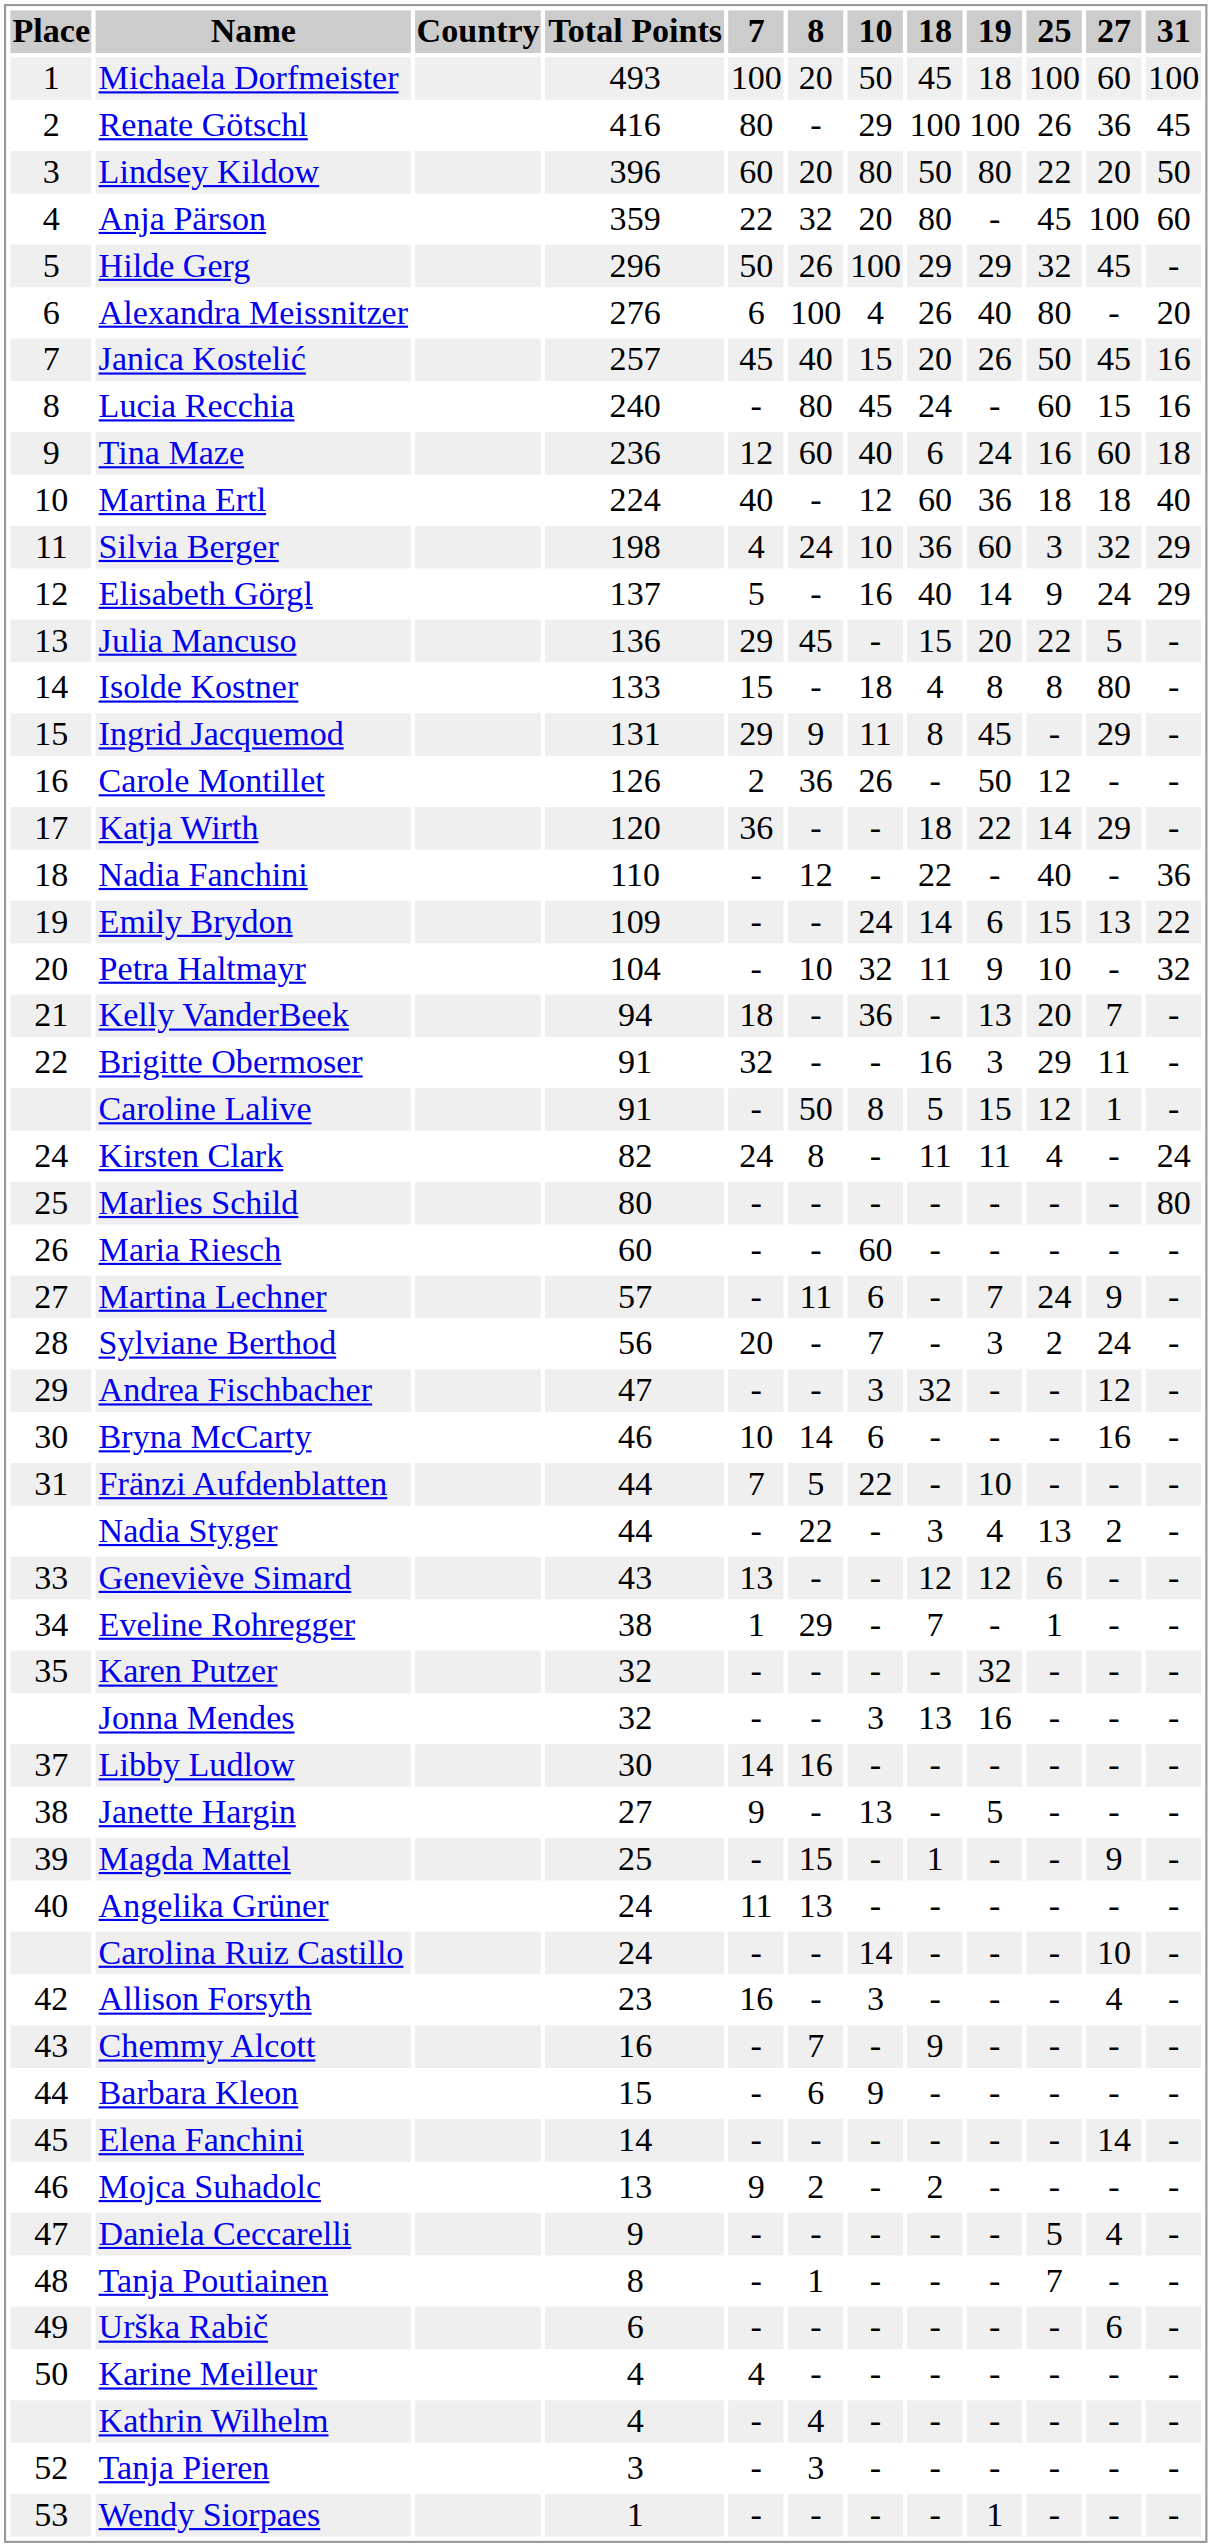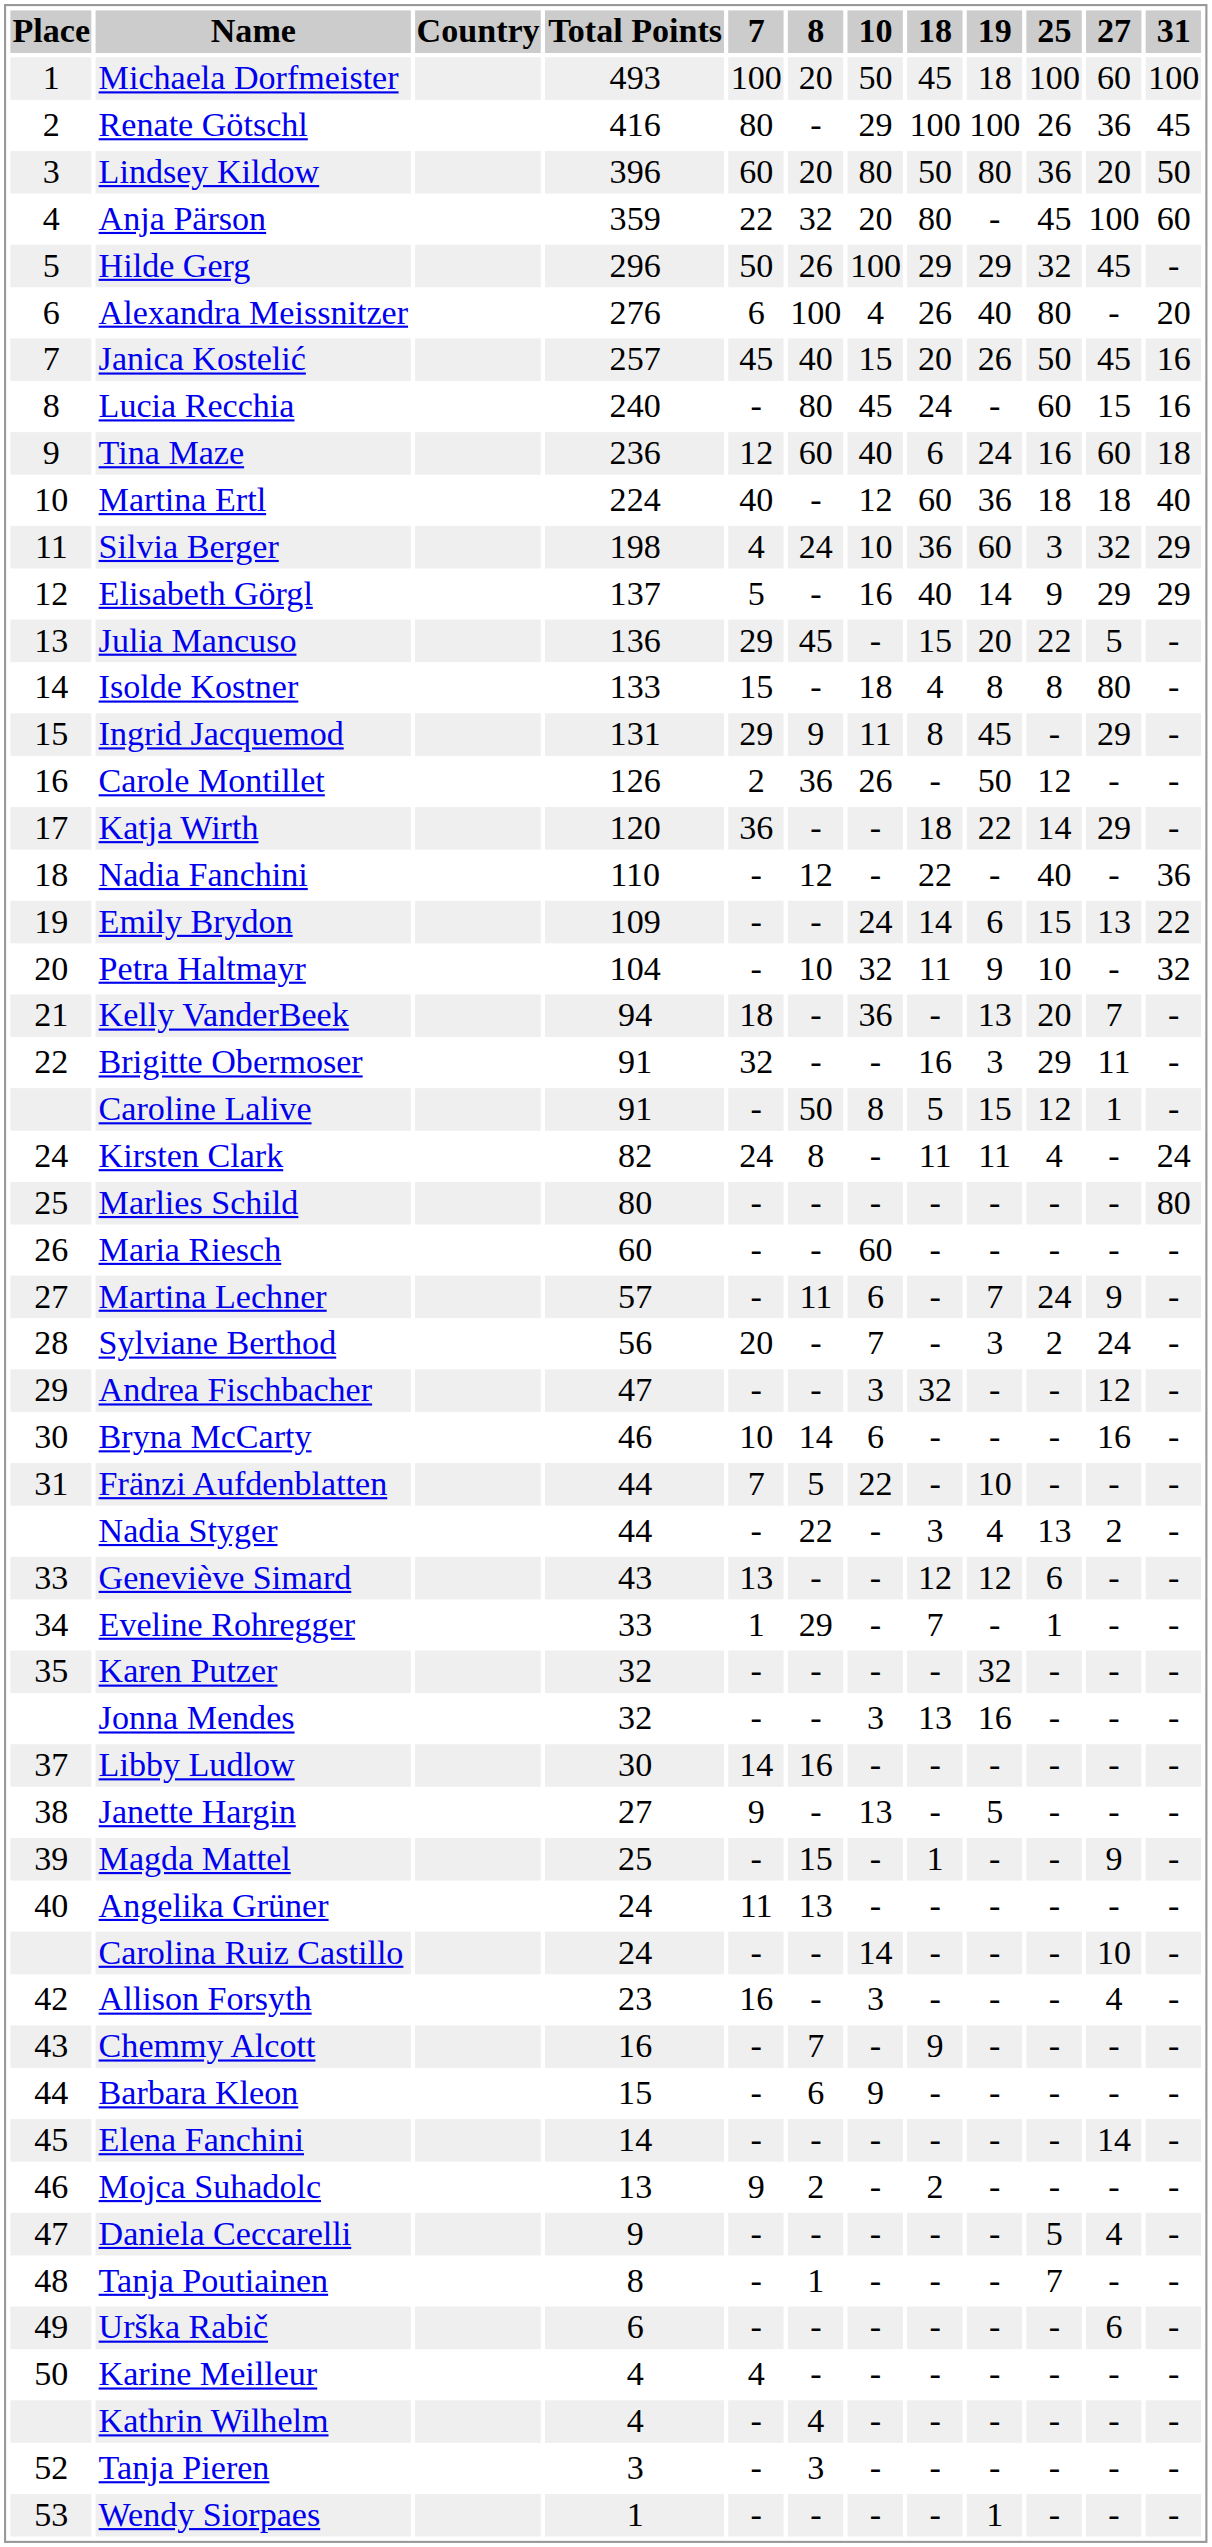Lindsey Kildow | 25: 22 -> 36
Elisabeth Görgl | 27: 24 -> 29
Eveline Rohregger | Total Points: 38 -> 33
